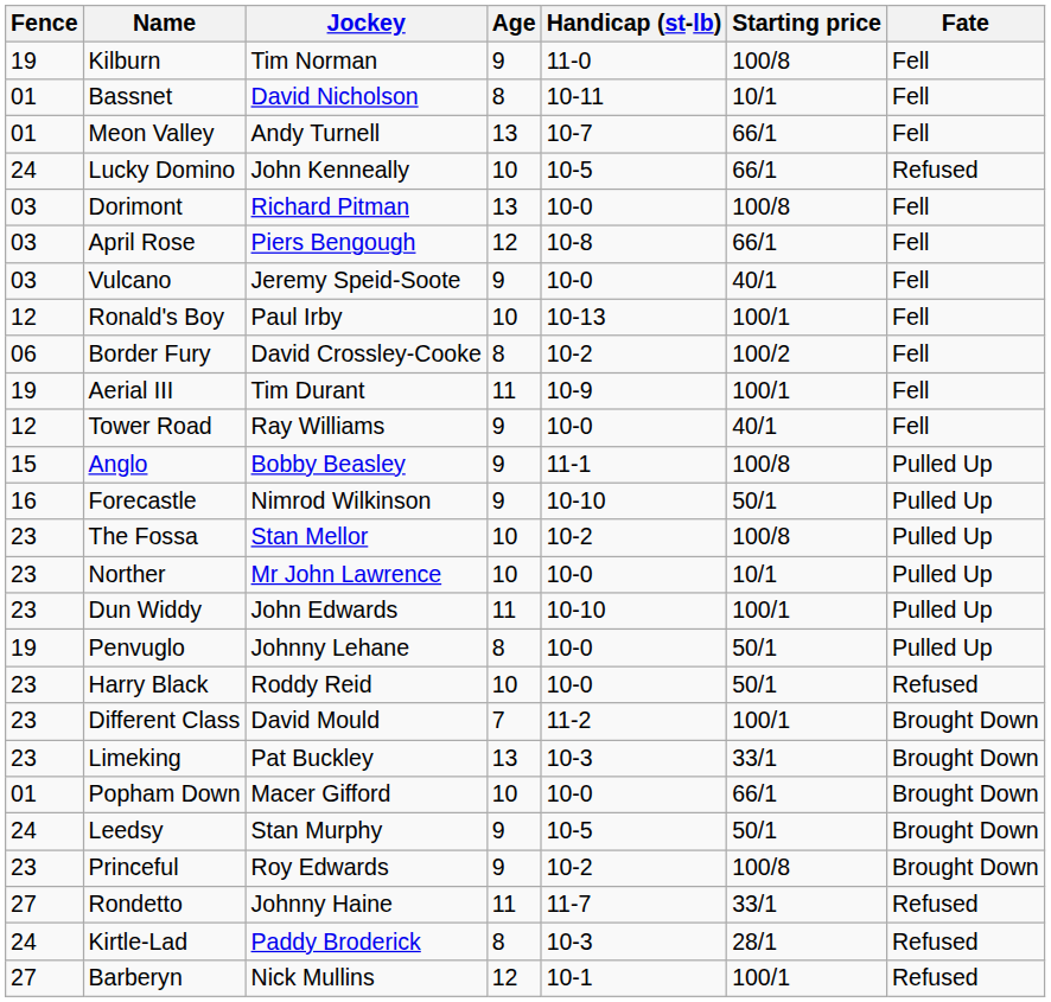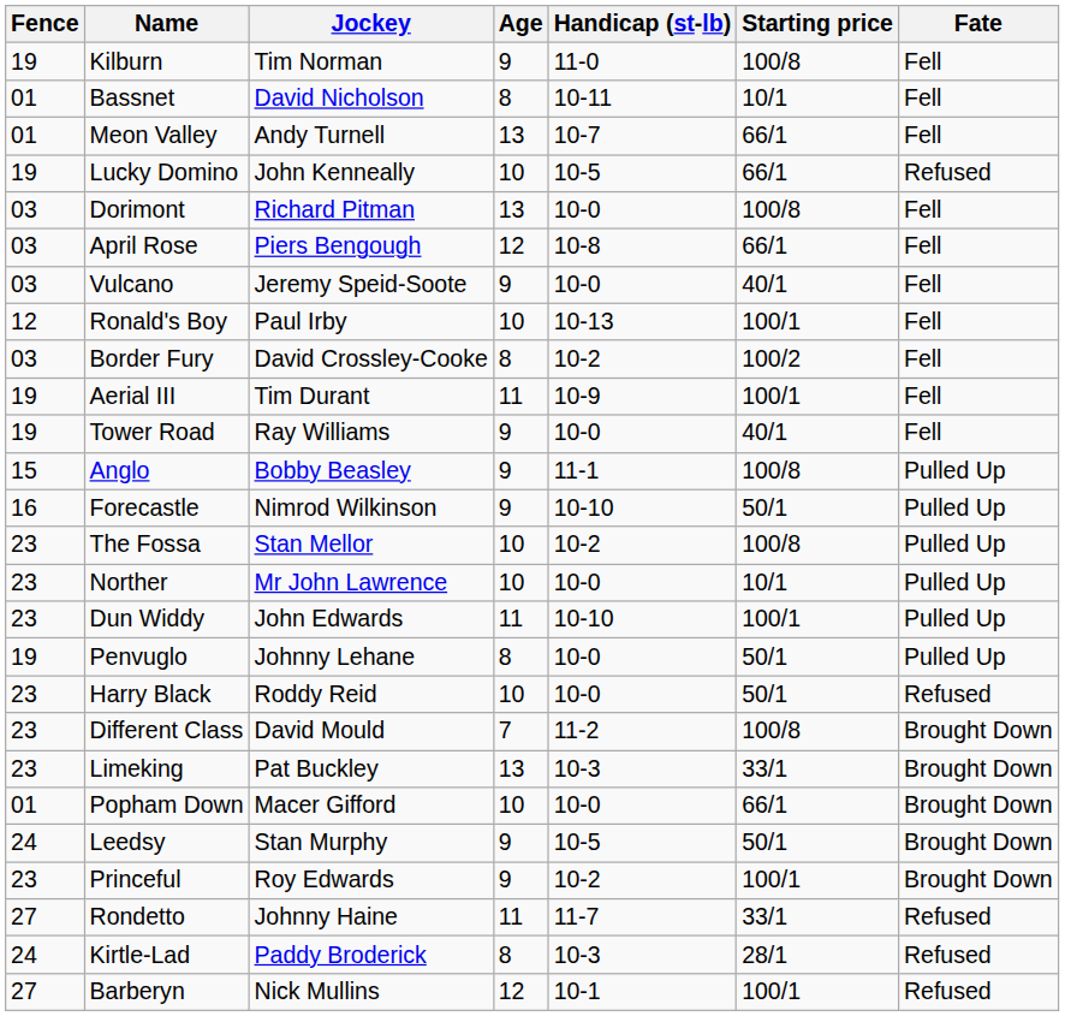Lucky Domino | Fence: 24 -> 19
Border Fury | Fence: 06 -> 03
Tower Road | Fence: 12 -> 19
Different Class | Starting price: 100/1 -> 100/8
Princeful | Starting price: 100/8 -> 100/1
